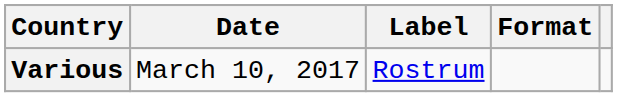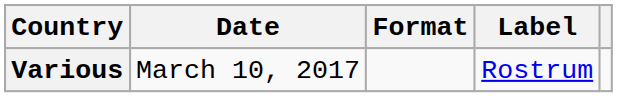columns swapped: Format <-> Label
